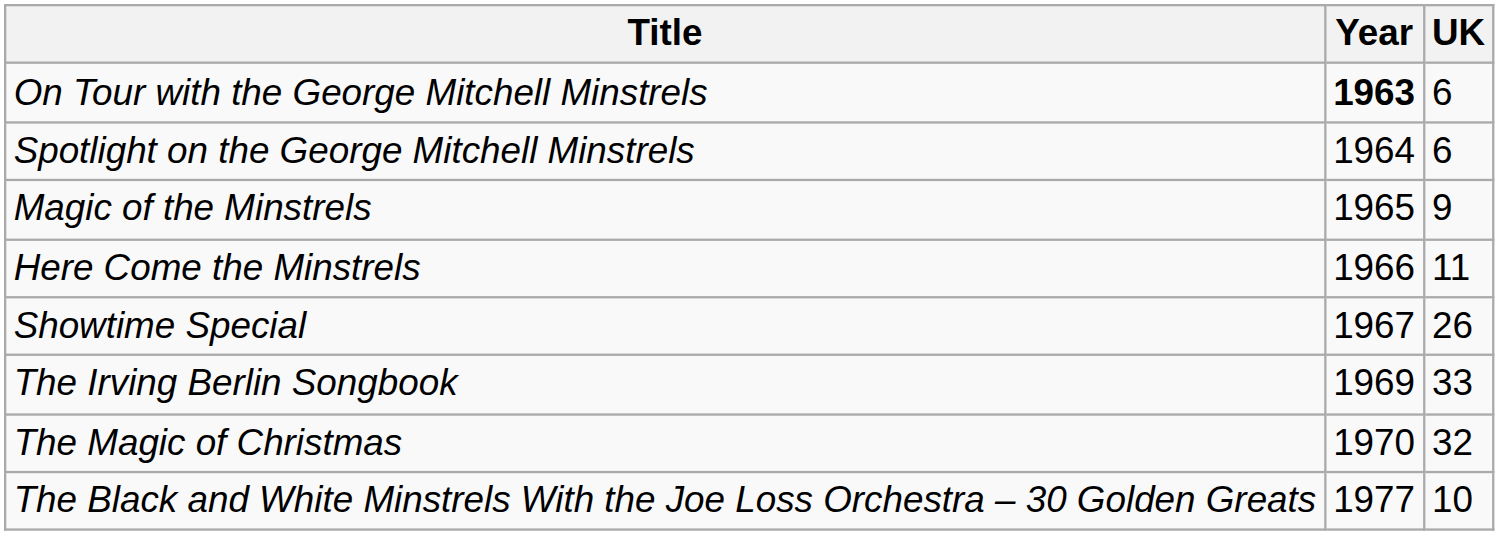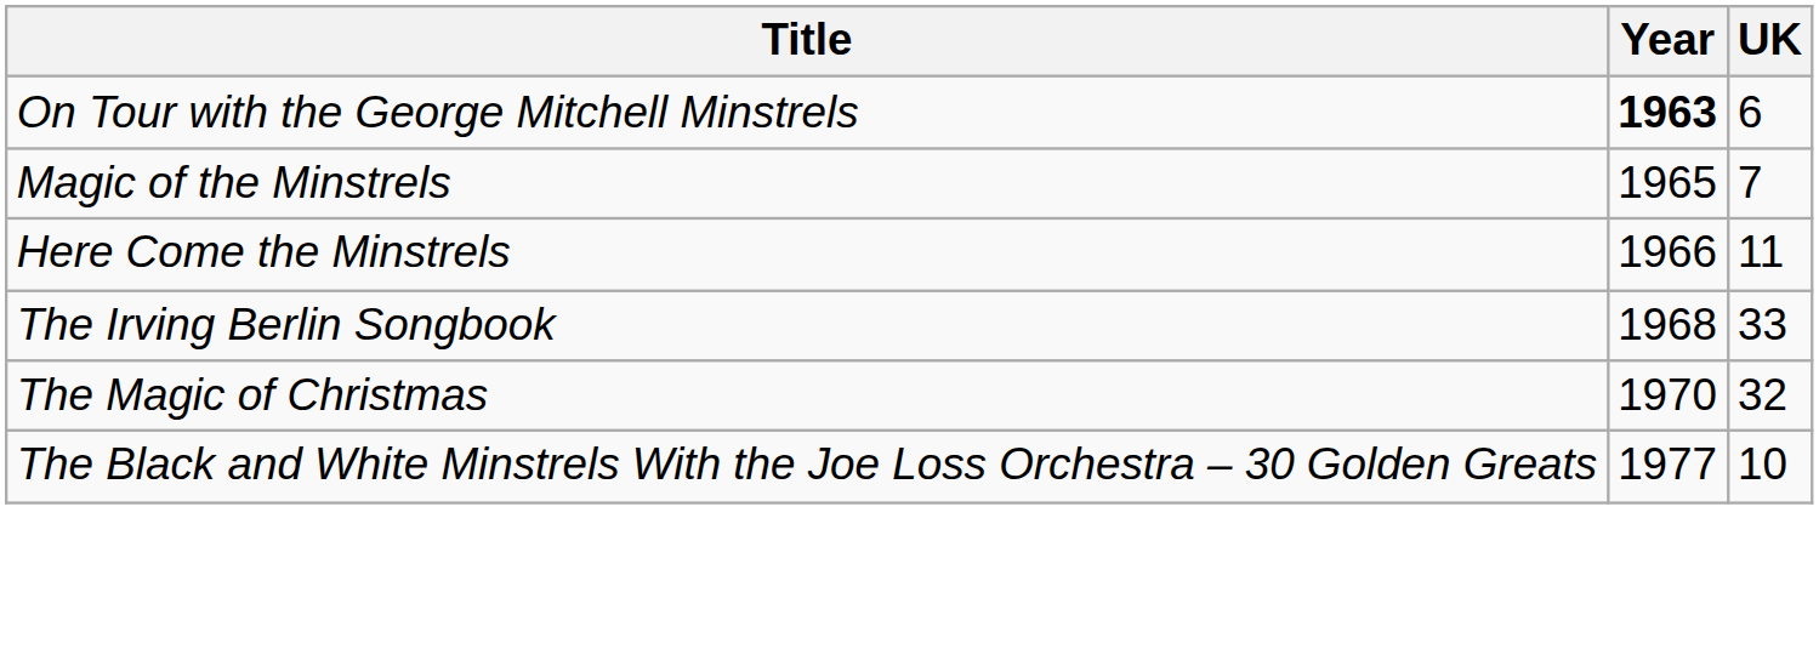- row: Spotlight on the George Mitchell Minstrels | 1964 | 6
Magic of the Minstrels | UK: 9 -> 7
- row: Showtime Special | 1967 | 26
The Irving Berlin Songbook | Year: 1969 -> 1968
